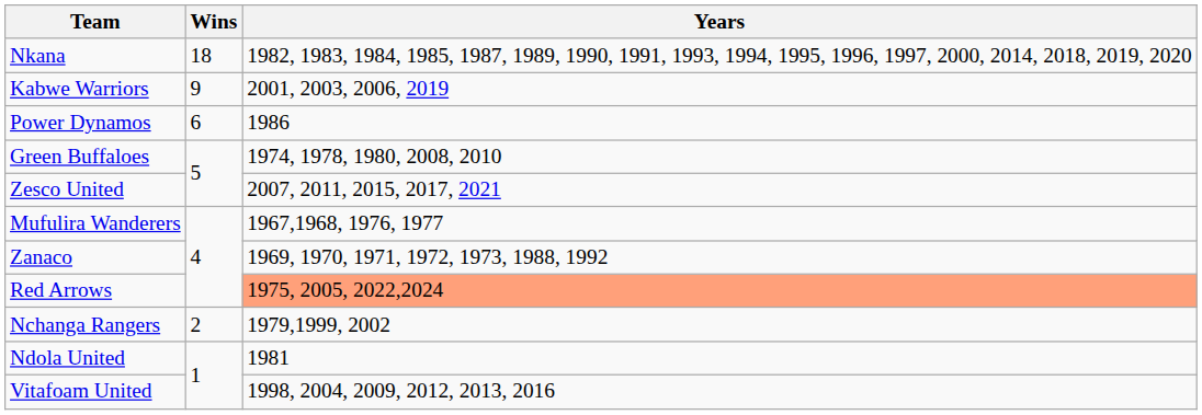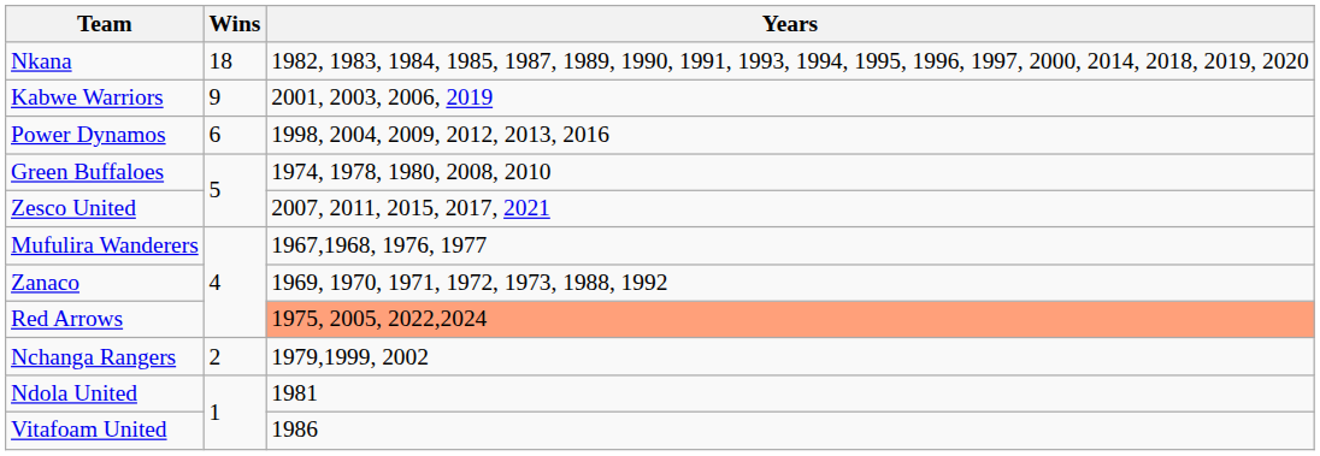Power Dynamos | Years: 1986 -> 1998, 2004, 2009, 2012, 2013, 2016
Vitafoam United | Years: 1998, 2004, 2009, 2012, 2013, 2016 -> 1986
